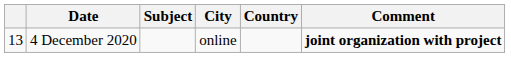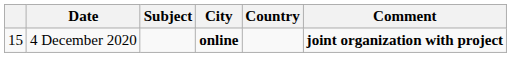4 December 2020 | column 1: 13 -> 15
4 December 2020 | City: normal -> bold
